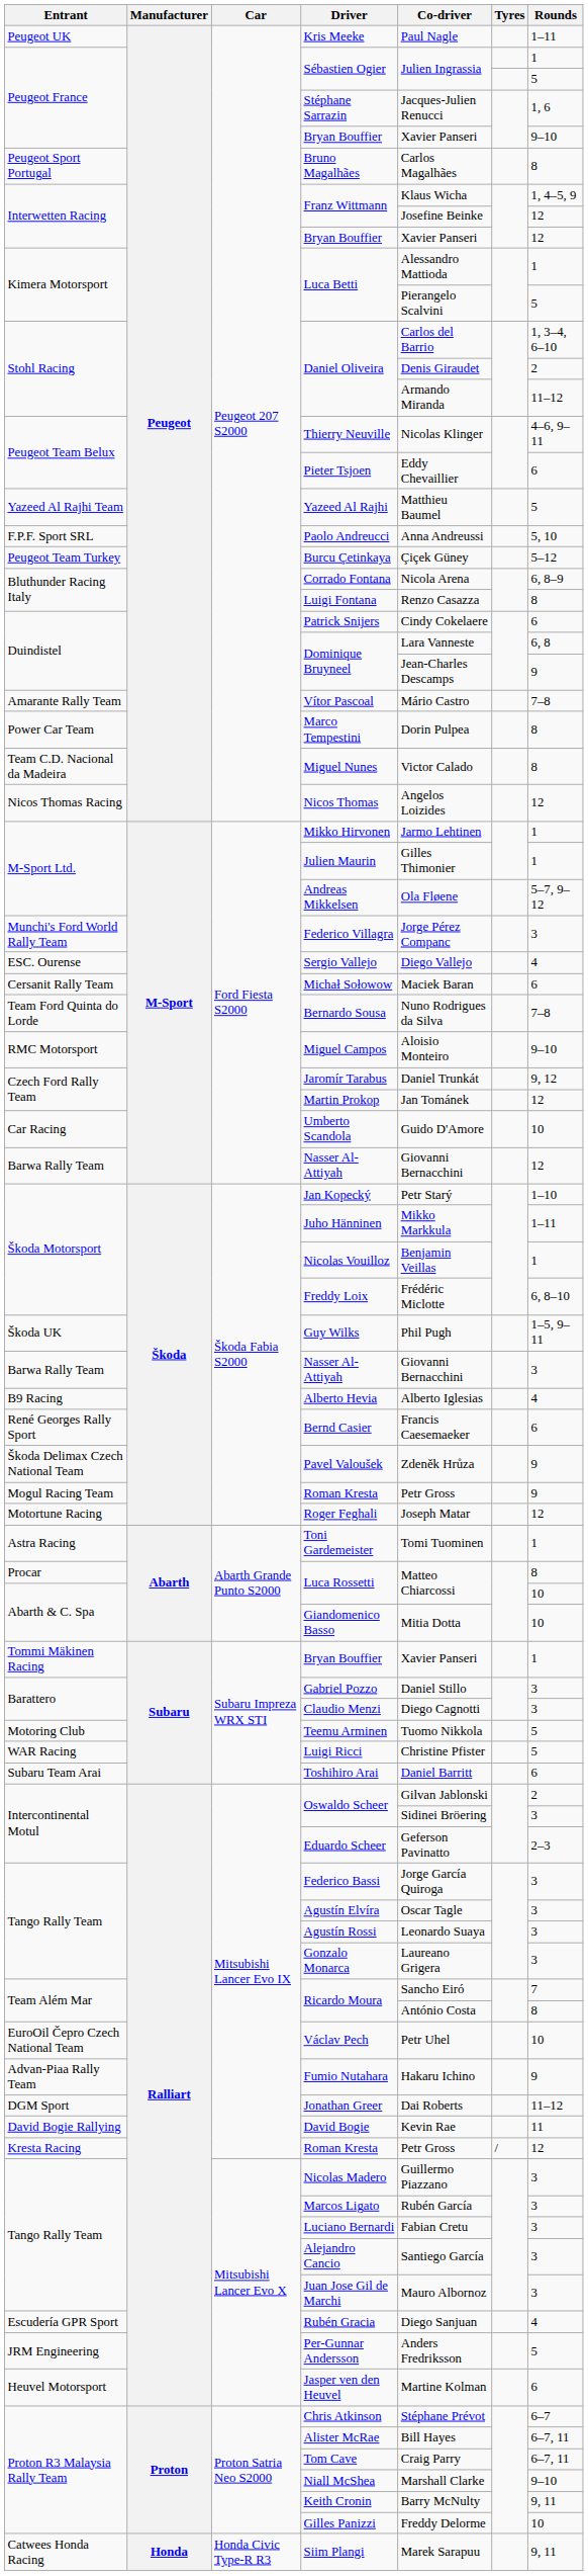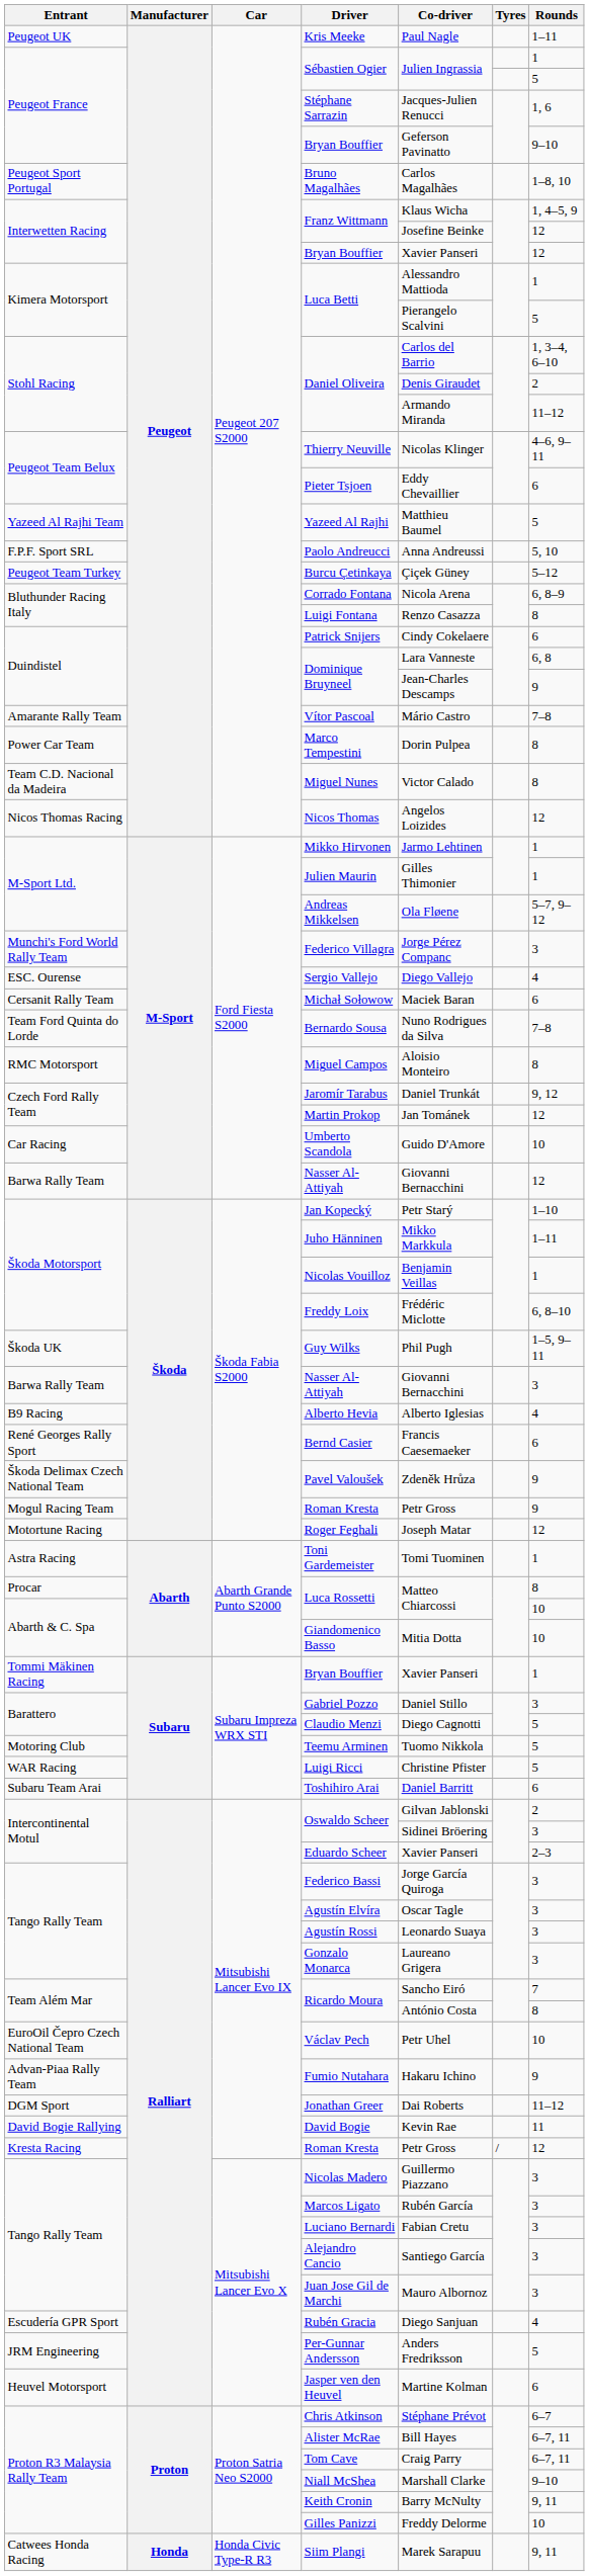Peugeot France / Bryan Bouffier | Co-driver: Xavier Panseri -> Geferson Pavinatto
Bruno Magalhães | Rounds: 8 -> 1–8, 10
Miguel Campos | Rounds: 9–10 -> 8
Claudio Menzi | Rounds: 3 -> 5
Eduardo Scheer | Co-driver: Geferson Pavinatto -> Xavier Panseri
